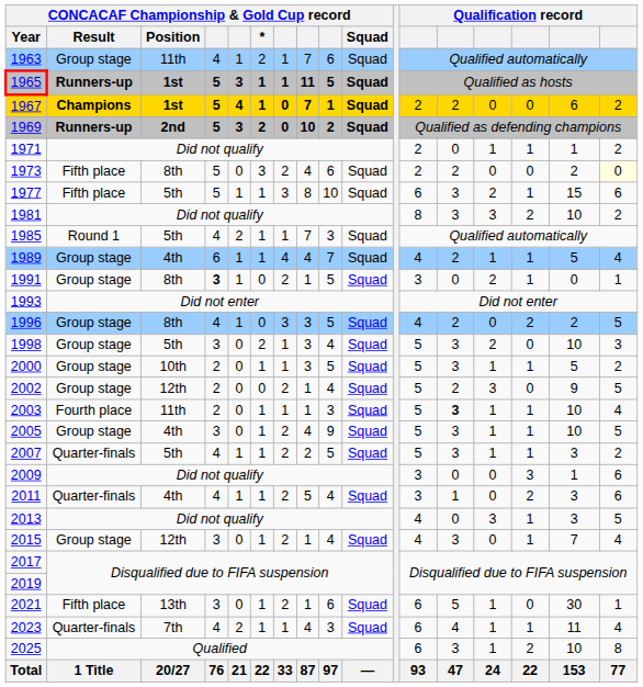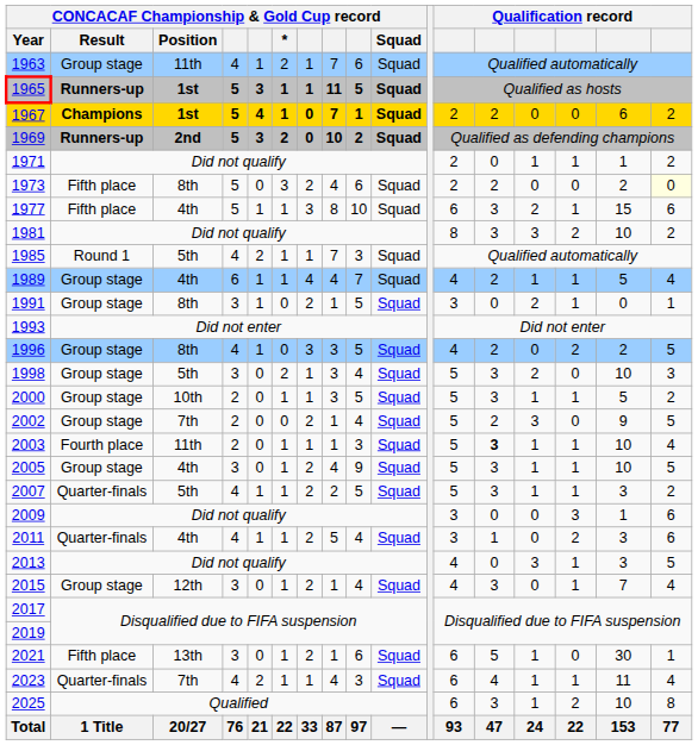1977 | CONCACAF Championship & Gold Cup record / Position: 5th -> 4th
1991 | column 4: bold -> normal
2002 | CONCACAF Championship & Gold Cup record / Position: 12th -> 7th
